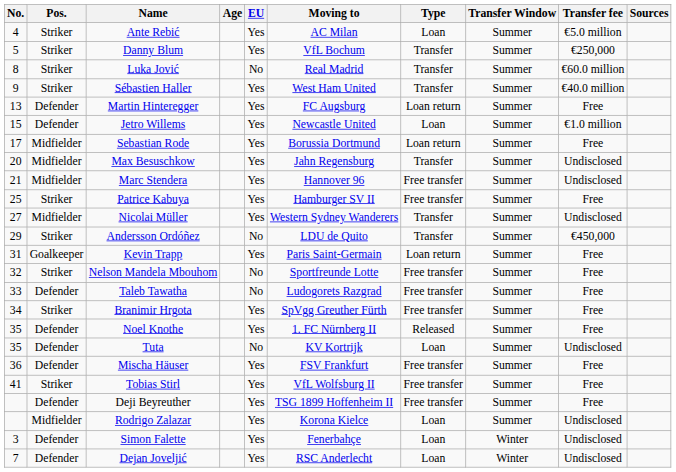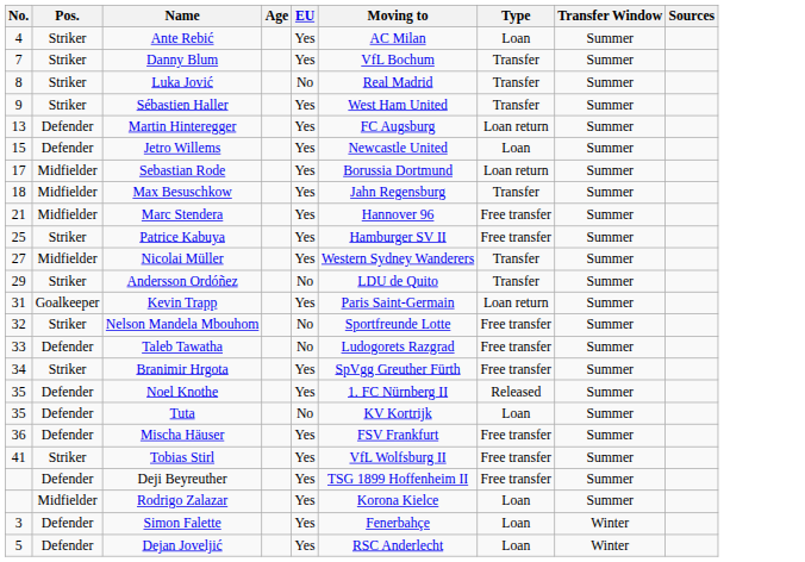- column: Transfer fee | €5.0 million | €250,000 | €60.0 million | €40.0 million | Free | €1.0 million | Free | Undisclosed | Undisclosed | Free | Undisclosed | €450,000 | Free | Free | Free | Free | Free | Undisclosed | Free | Free | Free | Undisclosed | Undisclosed | Undisclosed
Danny Blum | No.: 5 -> 7
Max Besuschkow | No.: 20 -> 18
Dejan Joveljić | No.: 7 -> 5
